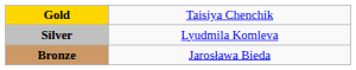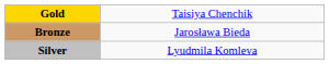rows swapped: Silver <-> Bronze
